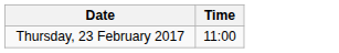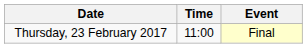+ column: Event | Final
